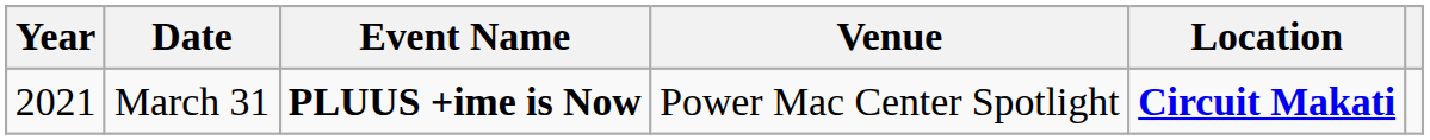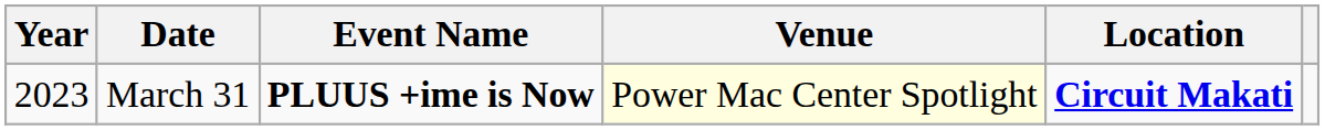March 31 | Year: 2021 -> 2023
March 31 | Venue: no background -> lightyellow background
